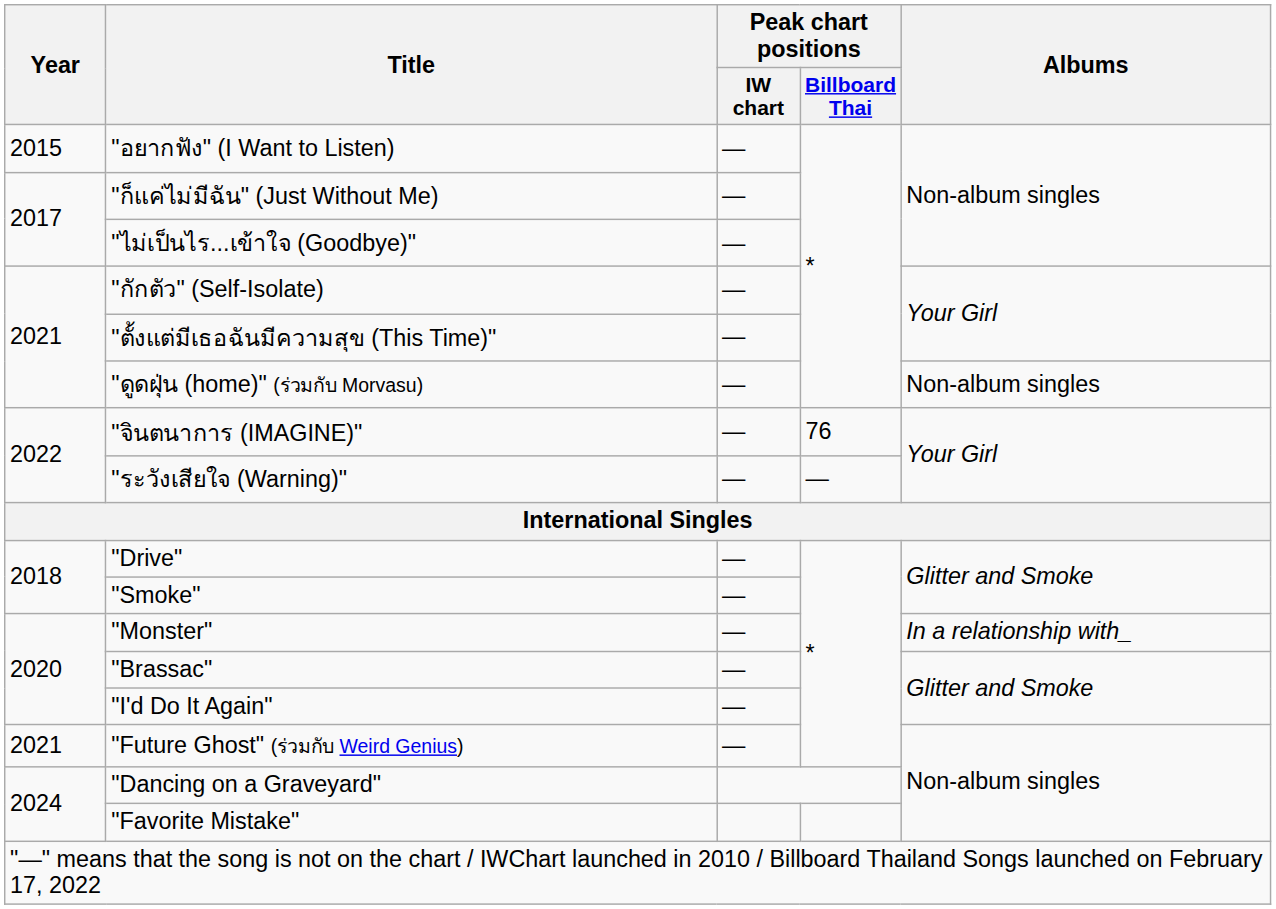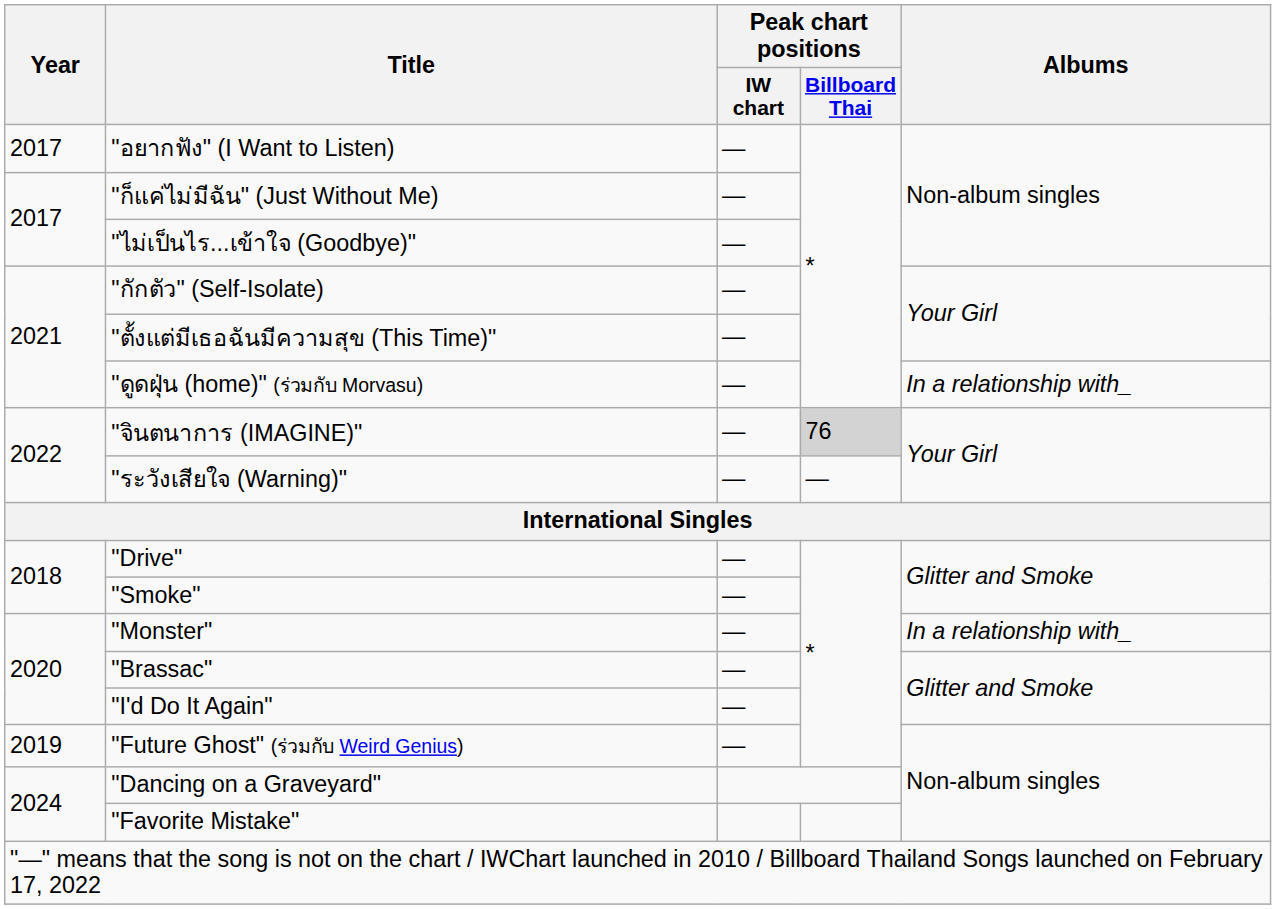"อยากฟัง" (I Want to Listen) | Year: 2015 -> 2017
"ดูดฝุ่น (home)" (ร่วมกับ Morvasu) | Albums: Non-album singles -> In a relationship with_
"จินตนาการ (IMAGINE)" | Peak chart positions / Billboard Thai: no background -> lightgrey background
"Future Ghost" (ร่วมกับ Weird Genius) | Year: 2021 -> 2019
